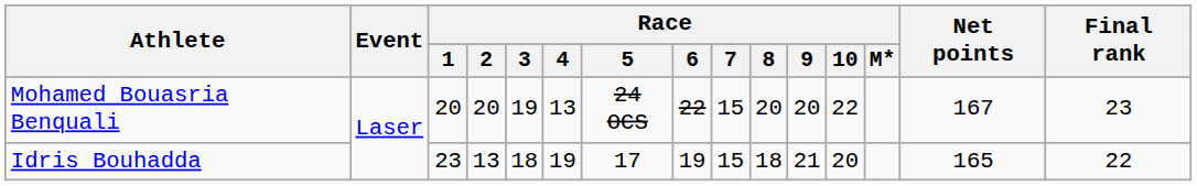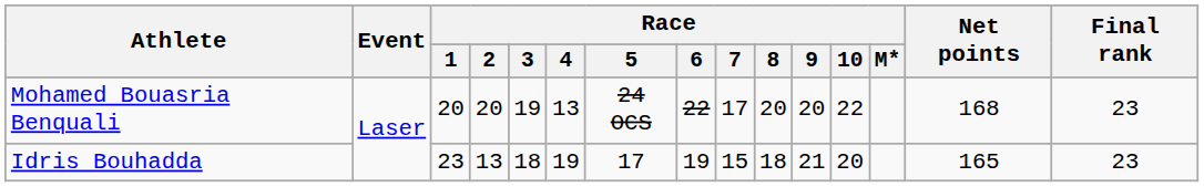Mohamed Bouasria Benquali | Race / 7: 15 -> 17
Mohamed Bouasria Benquali | Net points: 167 -> 168
Idris Bouhadda | Final rank: 22 -> 23
